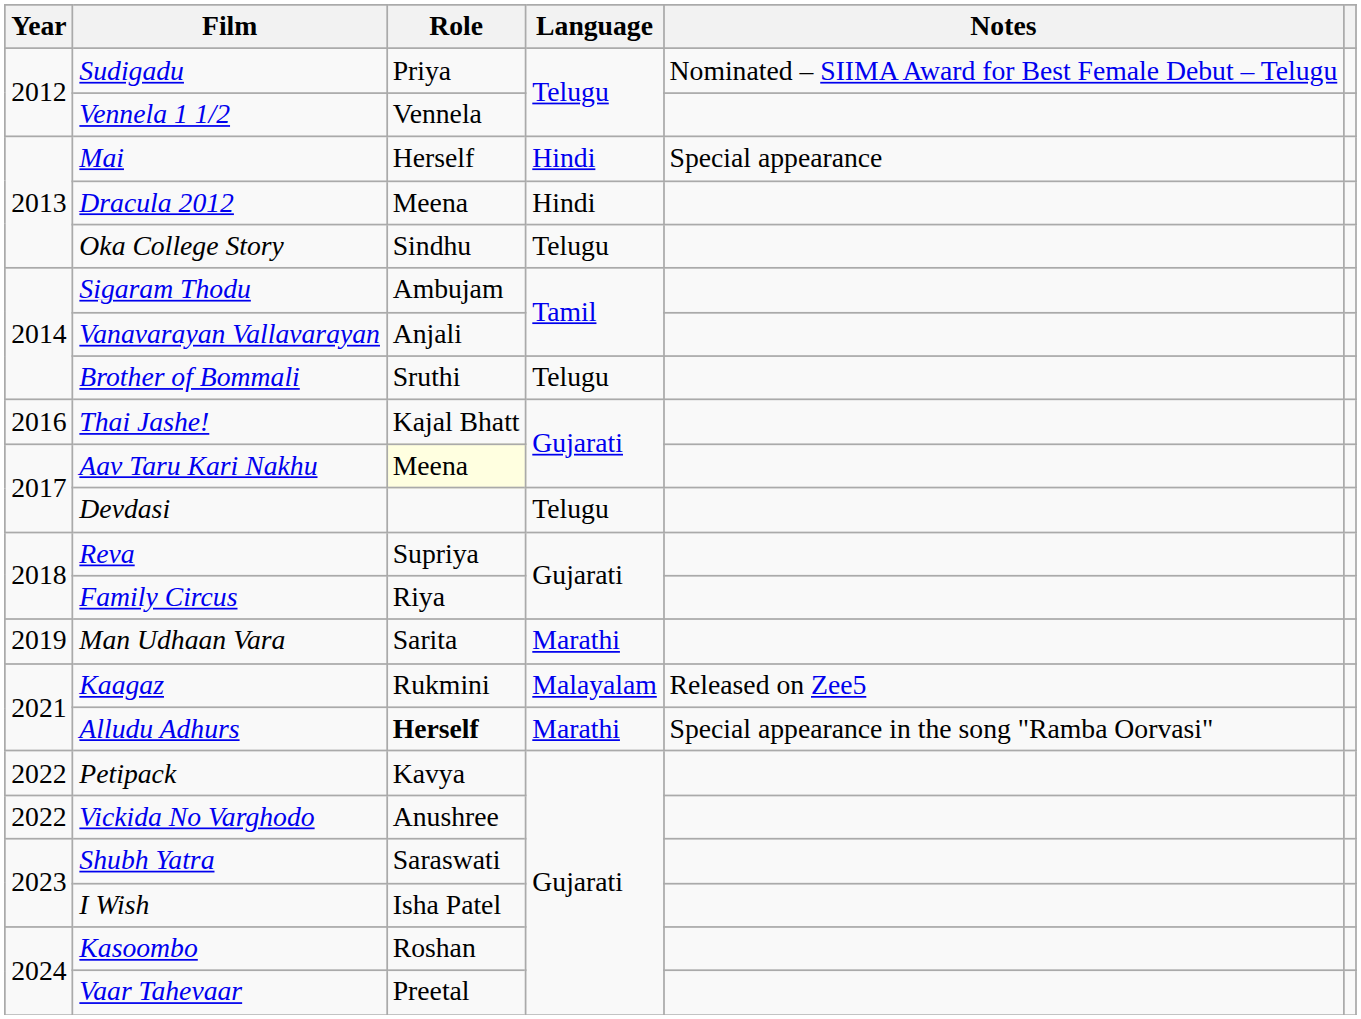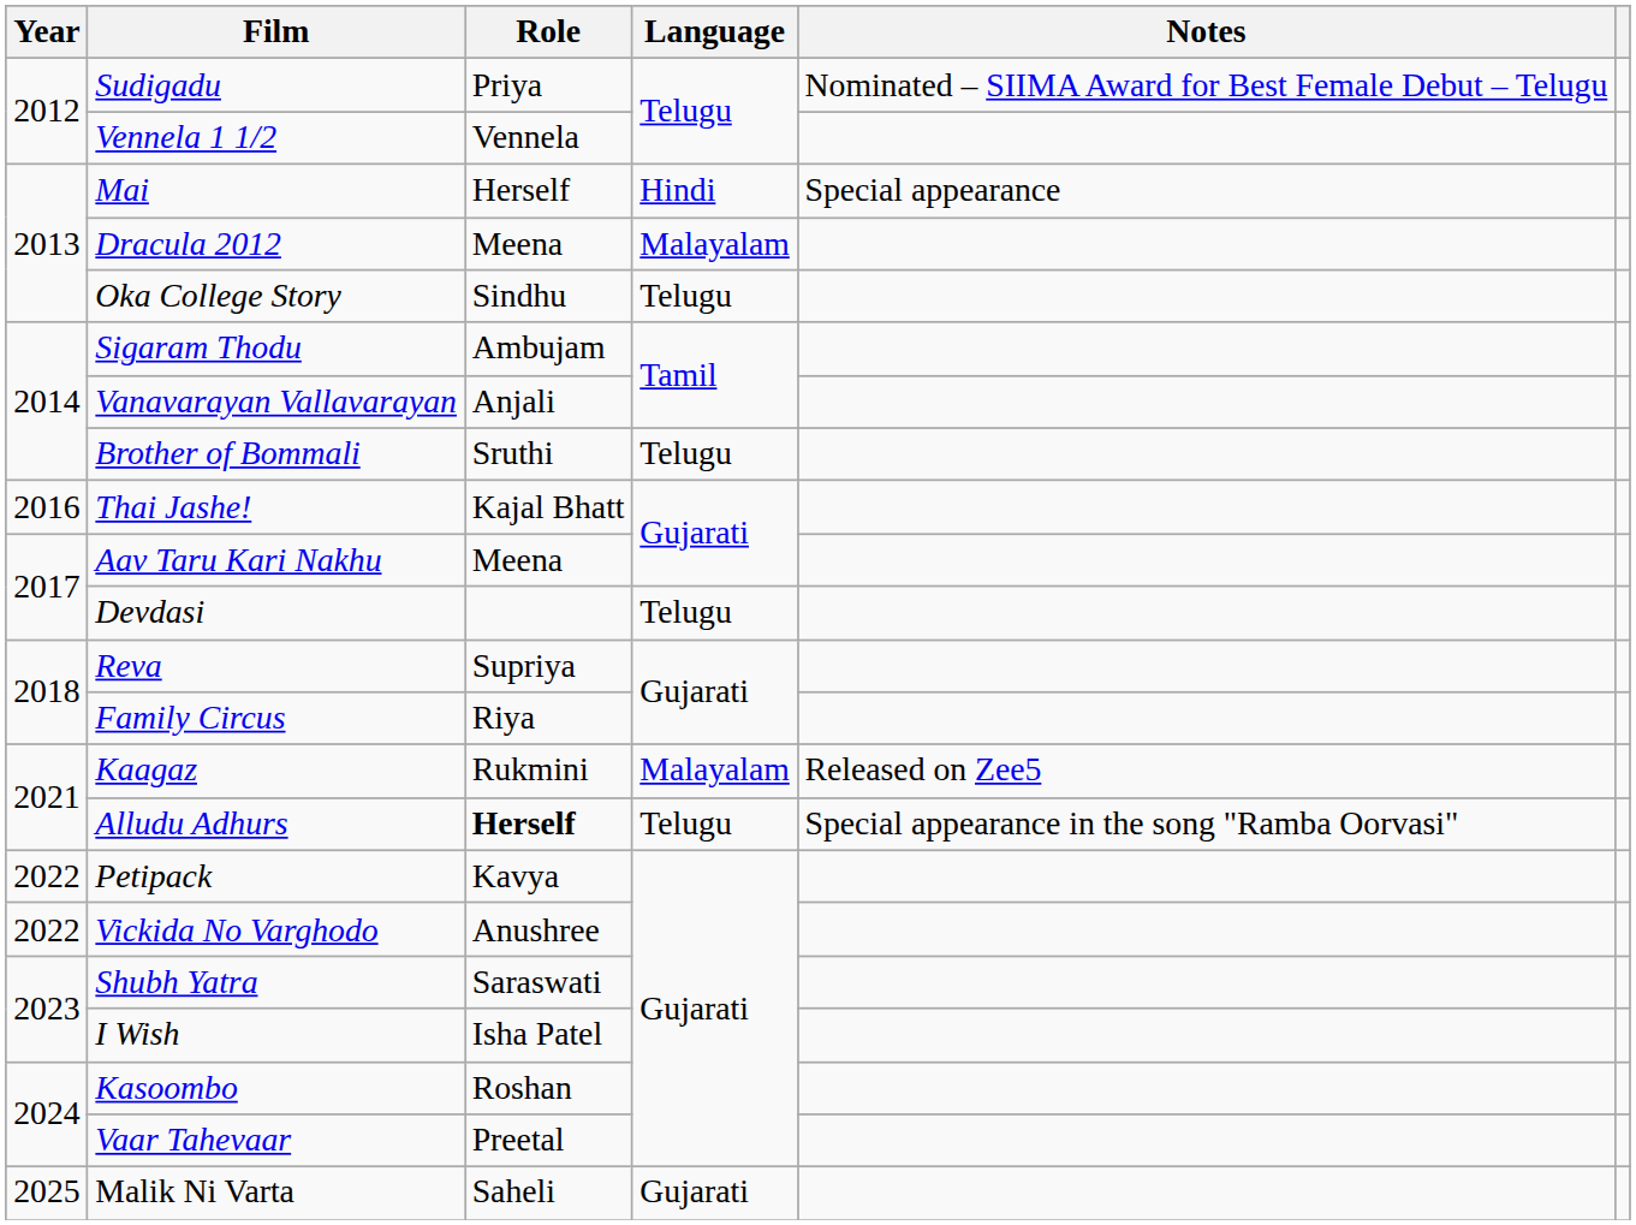Dracula 2012 | Language: Hindi -> Malayalam
Aav Taru Kari Nakhu | Role: lightyellow background -> no background
- row: 2019 | Man Udhaan Vara | Sarita | Marathi
Alludu Adhurs | Language: Marathi -> Telugu
+ row: 2025 | Malik Ni Varta | Saheli | Gujarati
